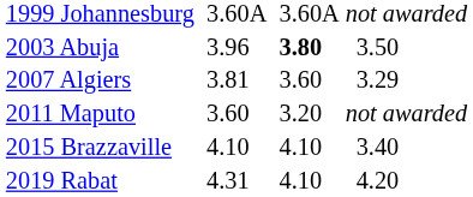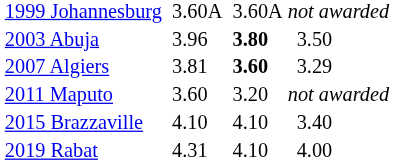2007 Algiers | column 5: normal -> bold
2019 Rabat | column 7: 4.20 -> 4.00
